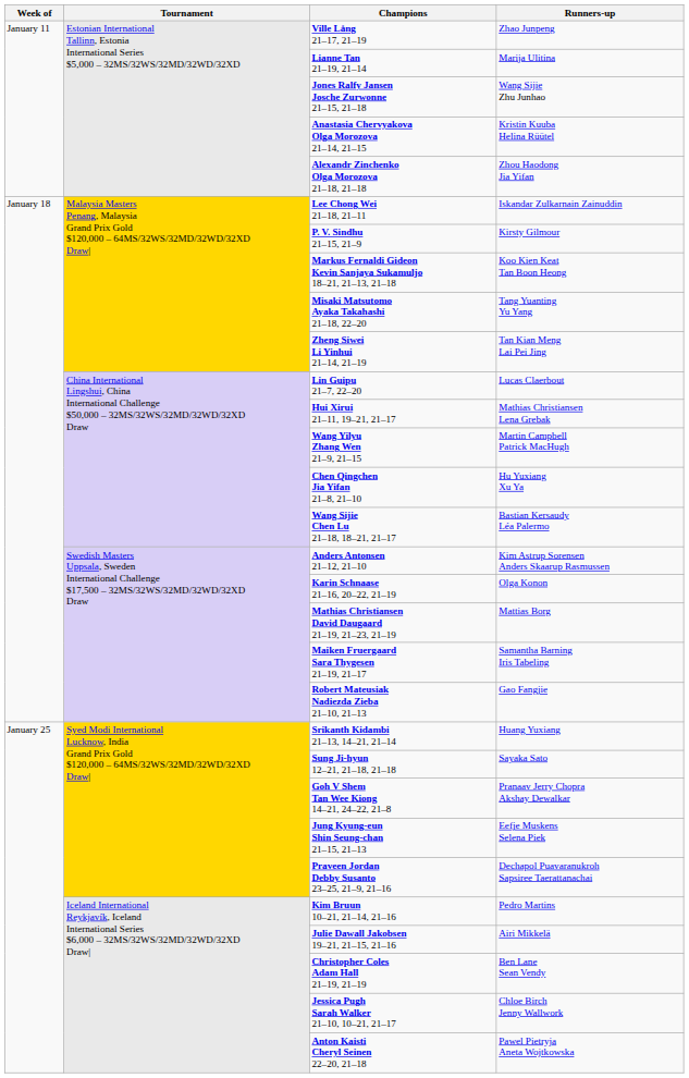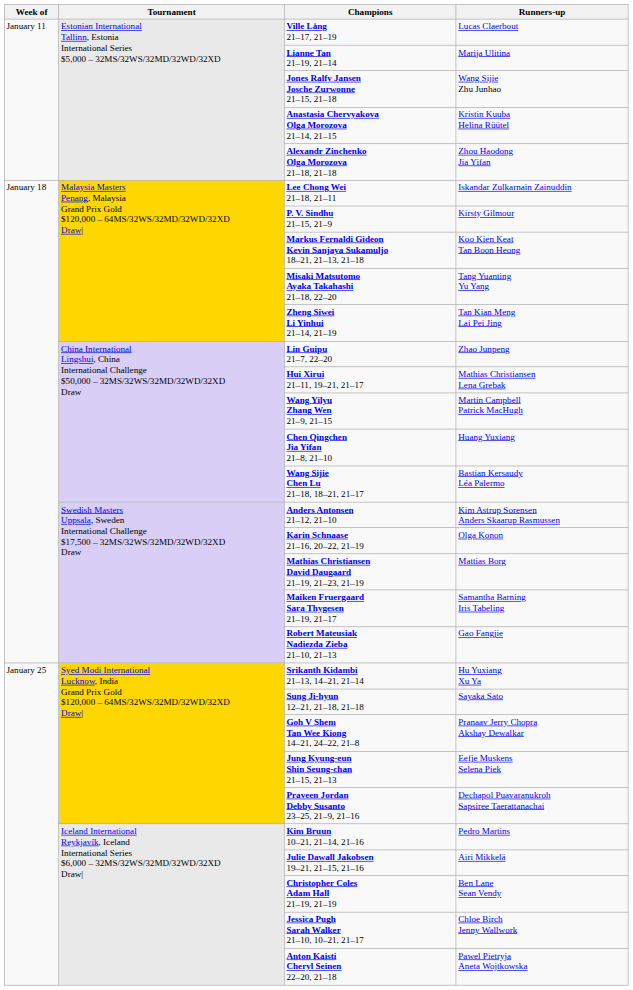Ville Lång 21–17, 21–19 | Runners-up: Zhao Junpeng -> Lucas Claerbout
Lin Guipu 21–7, 22–20 | Runners-up: Lucas Claerbout -> Zhao Junpeng
Chen Qingchen Jia Yifan 21–8, 21–10 | Runners-up: Hu Yuxiang Xu Ya -> Huang Yuxiang
Srikanth Kidambi 21–13, 14–21, 21–14 | Runners-up: Huang Yuxiang -> Hu Yuxiang Xu Ya
